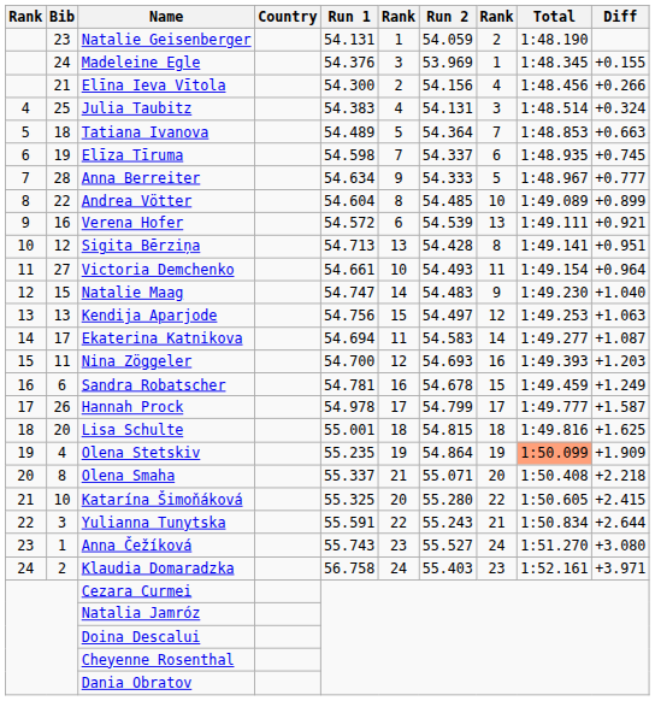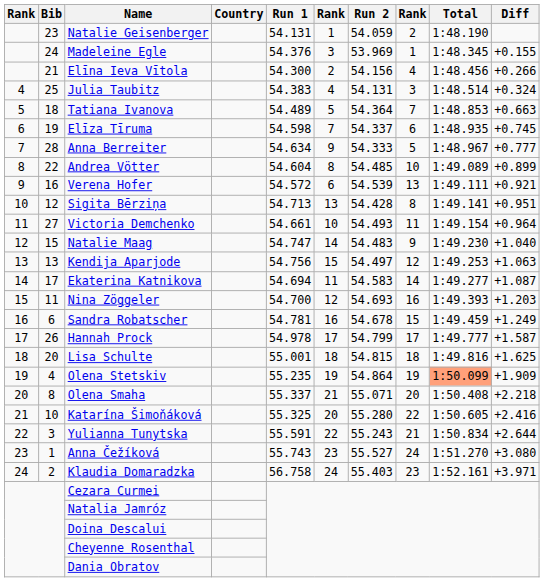Katarína Šimoňáková | Diff: +2.415 -> +2.416
